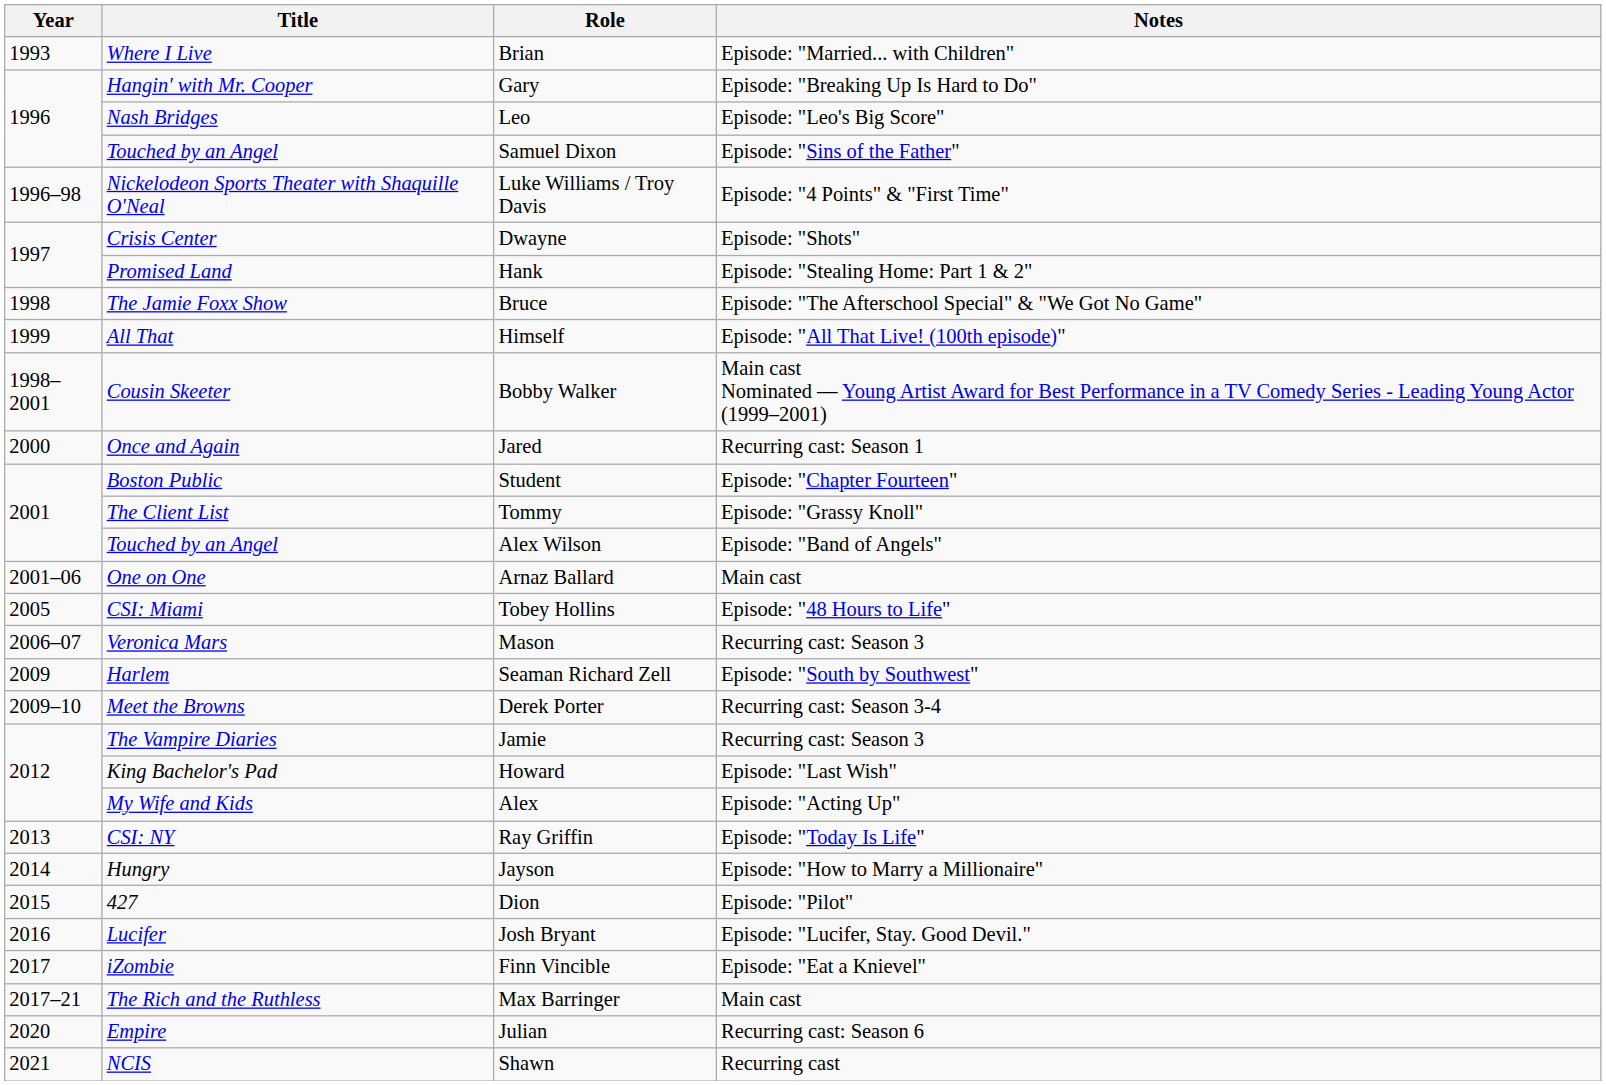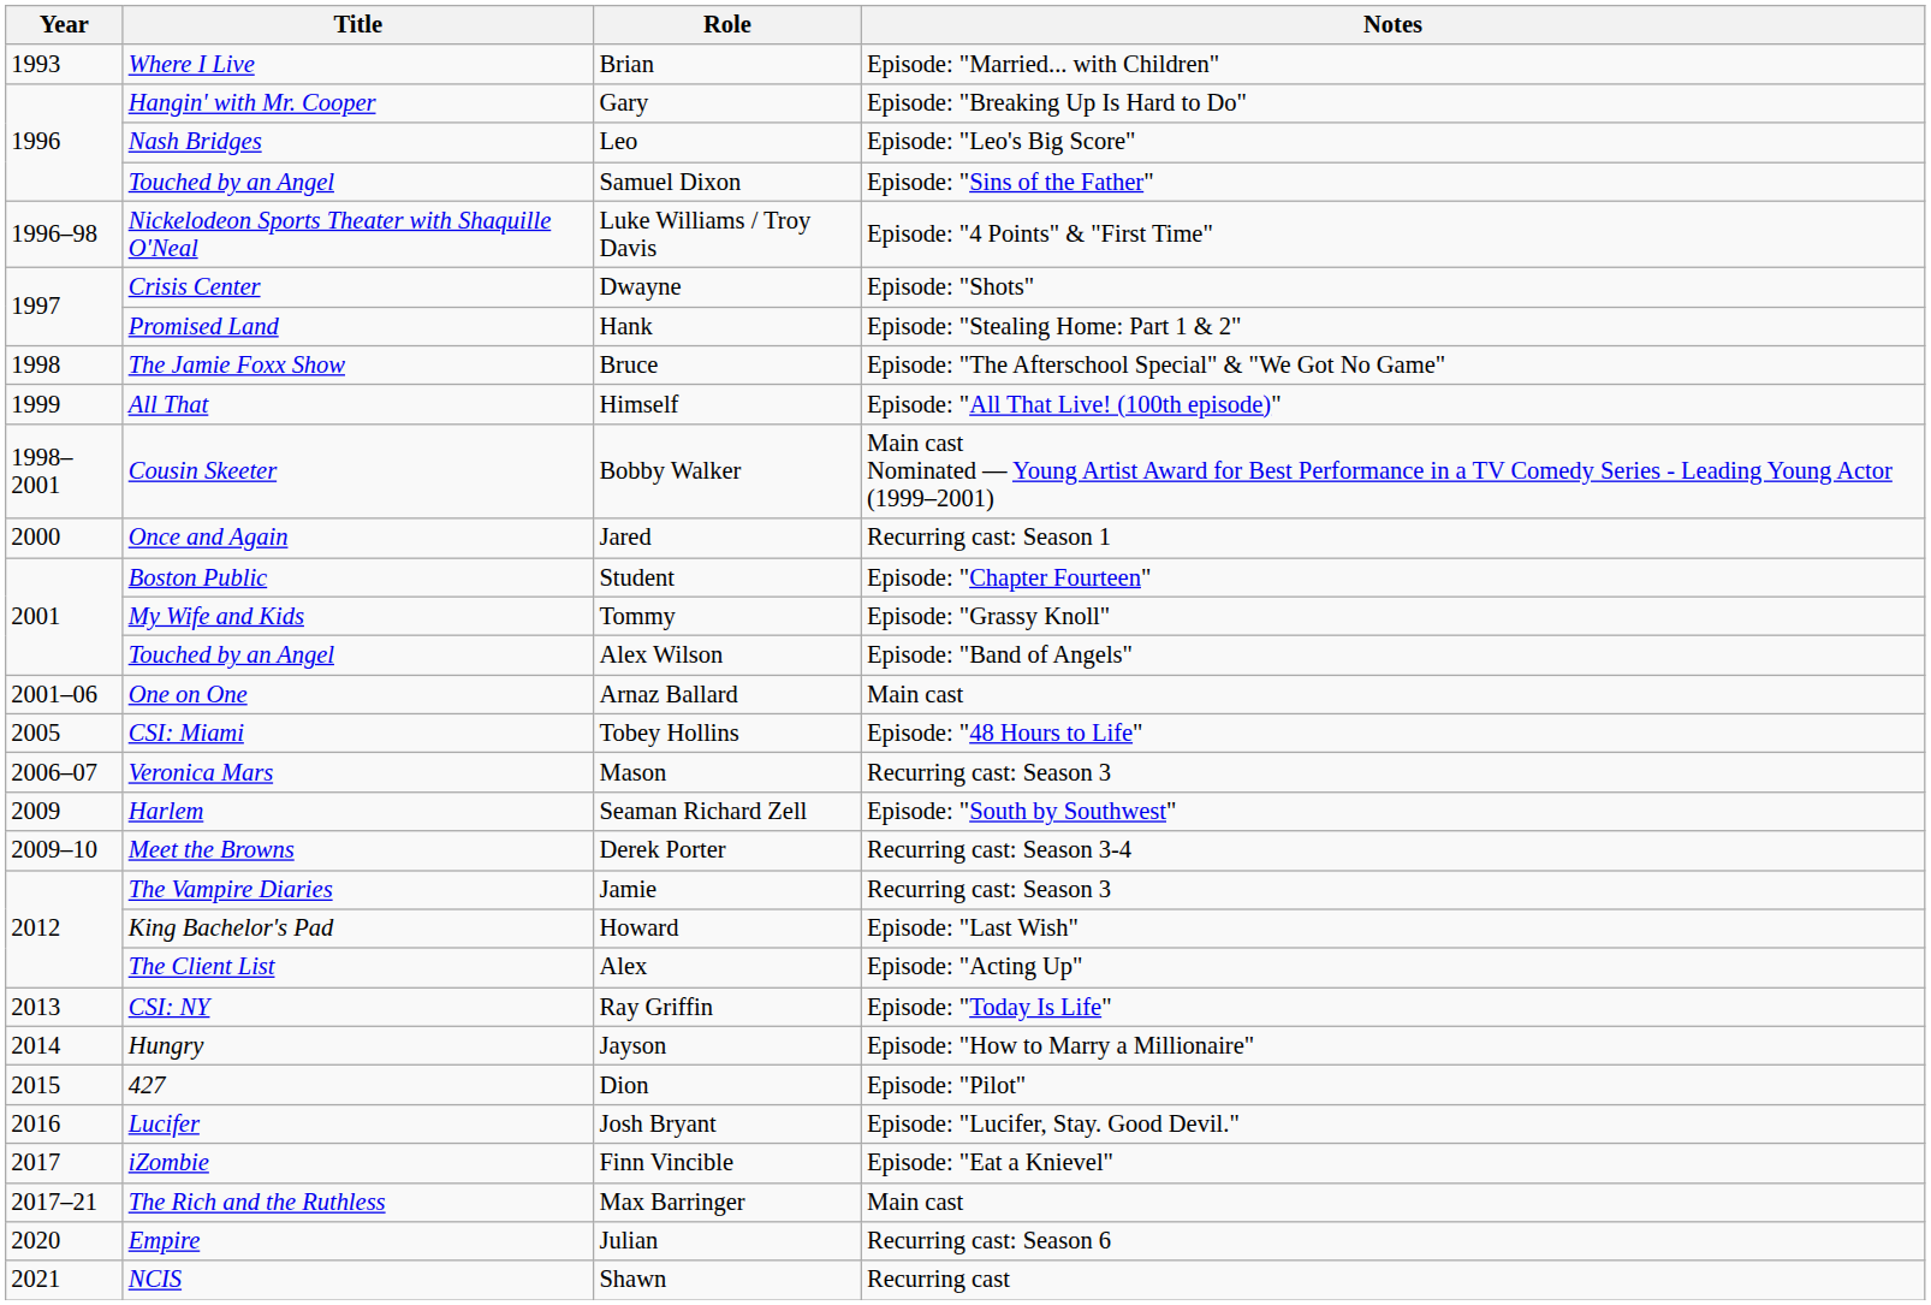Tommy | Title: The Client List -> My Wife and Kids
Alex | Title: My Wife and Kids -> The Client List
